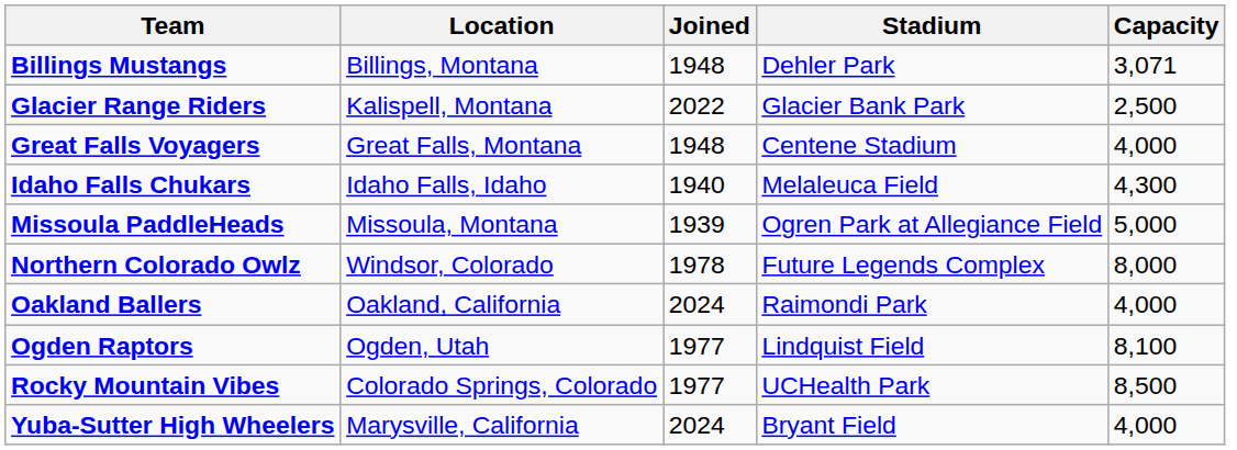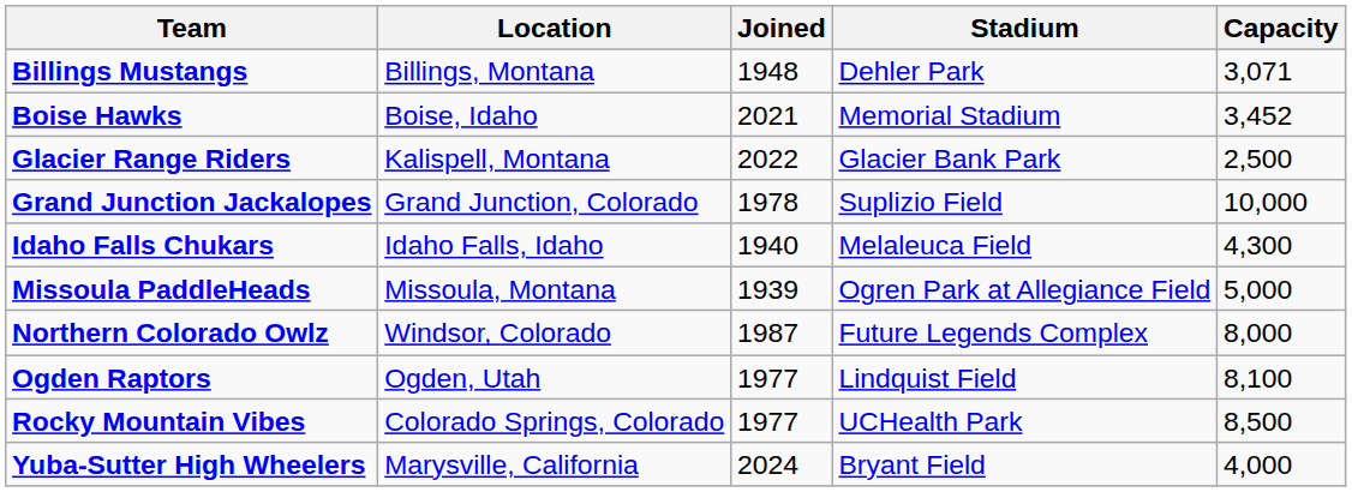+ row: Boise Hawks | Boise, Idaho | 2021 | Memorial Stadium | 3,452
+ row: Grand Junction Jackalopes | Grand Junction, Colorado | 1978 | Suplizio Field | 10,000
- row: Great Falls Voyagers | Great Falls, Montana | 1948 | Centene Stadium | 4,000
Northern Colorado Owlz | Joined: 1978 -> 1987
- row: Oakland Ballers | Oakland, California | 2024 | Raimondi Park | 4,000
